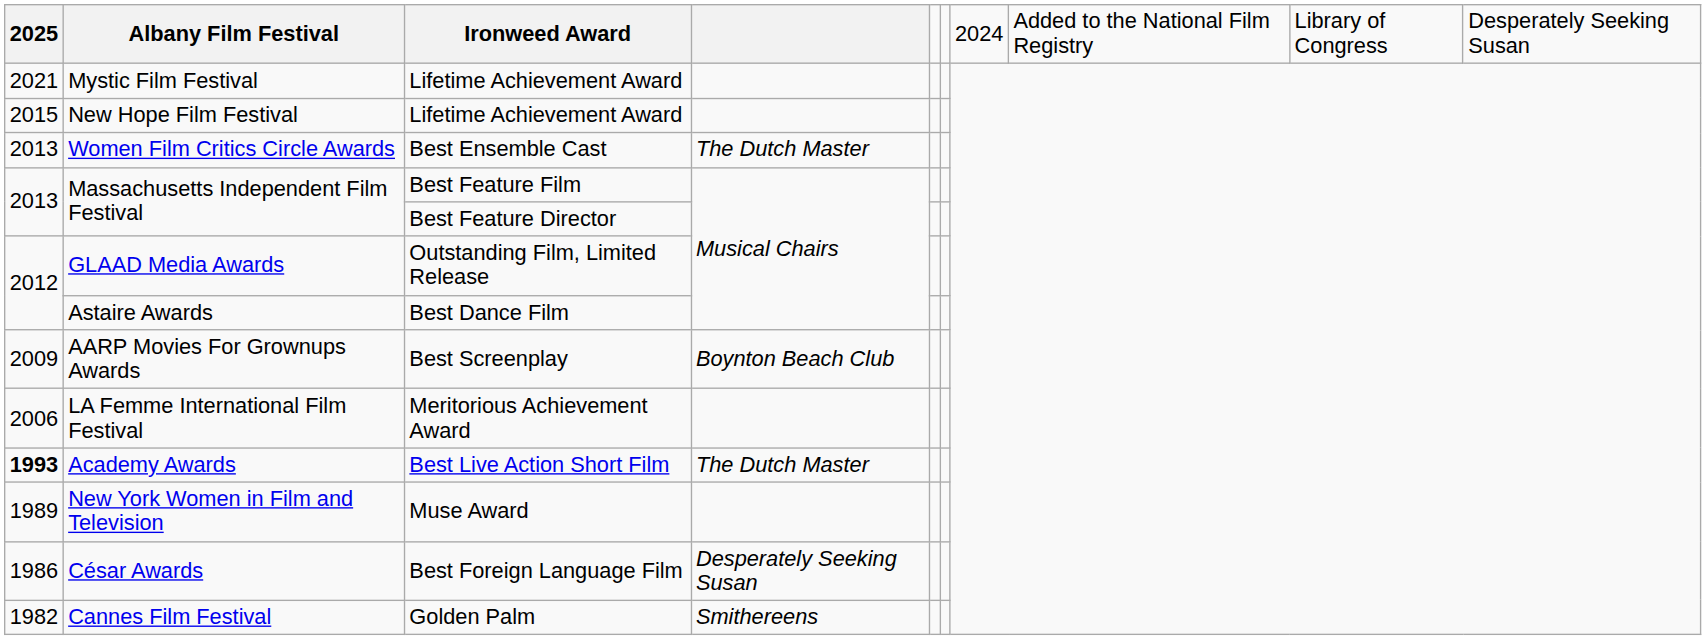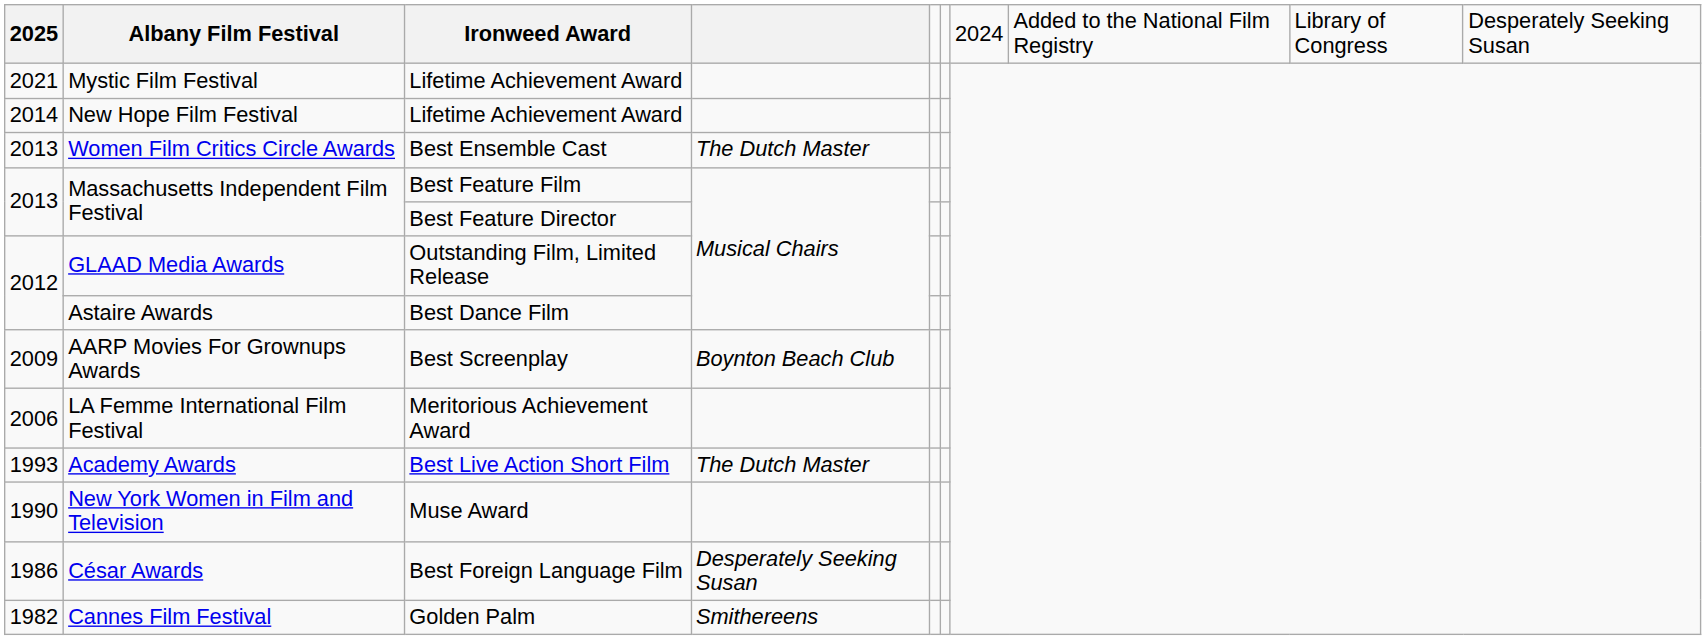New Hope Film Festival | column 1: 2015 -> 2014
Academy Awards | column 1: bold -> normal
New York Women in Film and Television | column 1: 1989 -> 1990
